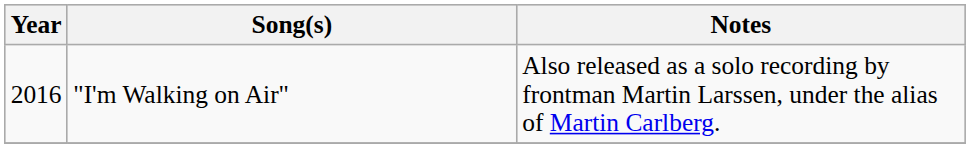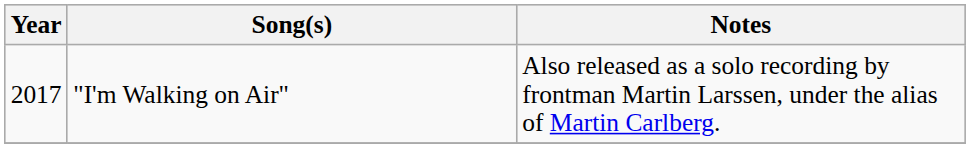"I'm Walking on Air" | Year: 2016 -> 2017
